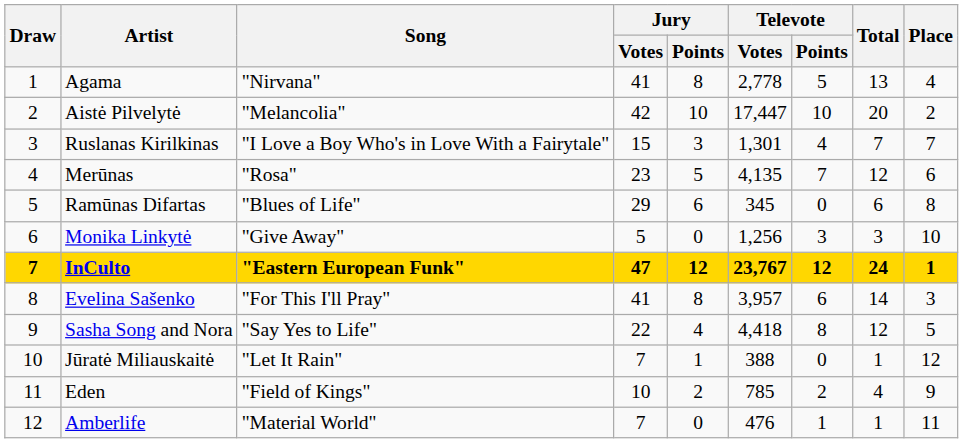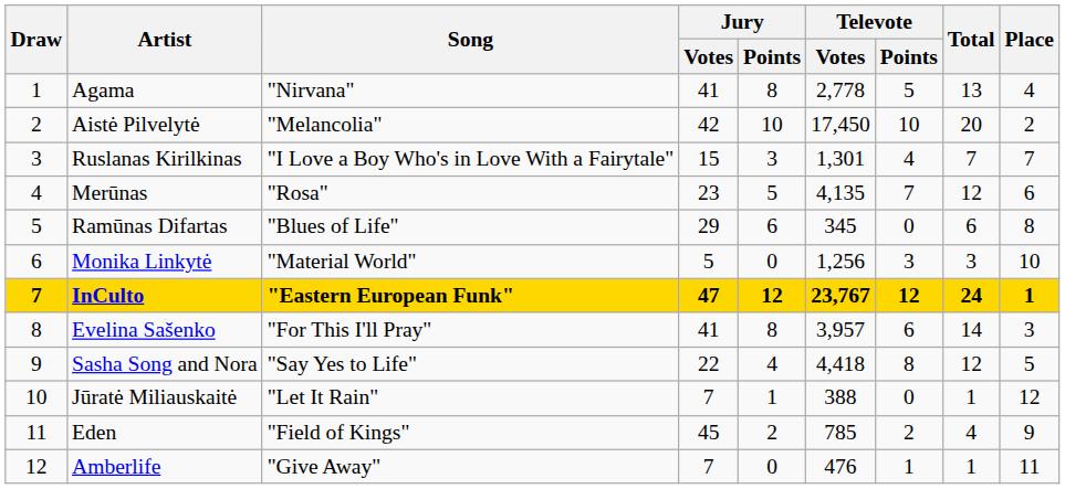Aistė Pilvelytė | Televote / Votes: 17,447 -> 17,450
Monika Linkytė | Song: "Give Away" -> "Material World"
Eden | Jury / Votes: 10 -> 45
Amberlife | Song: "Material World" -> "Give Away"
